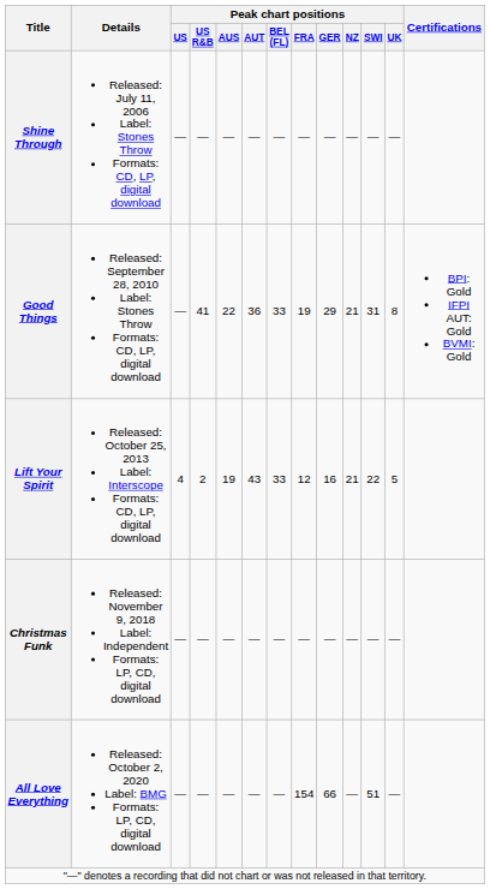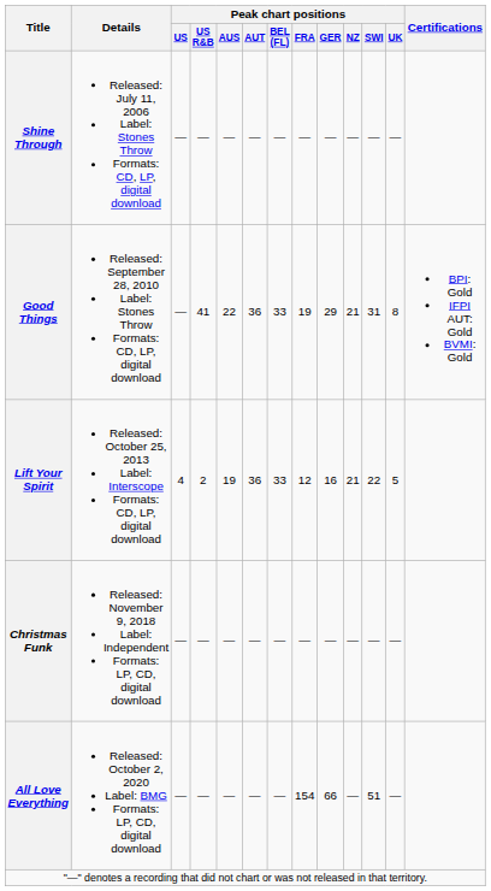Lift Your Spirit | Peak chart positions / AUT: 43 -> 36
